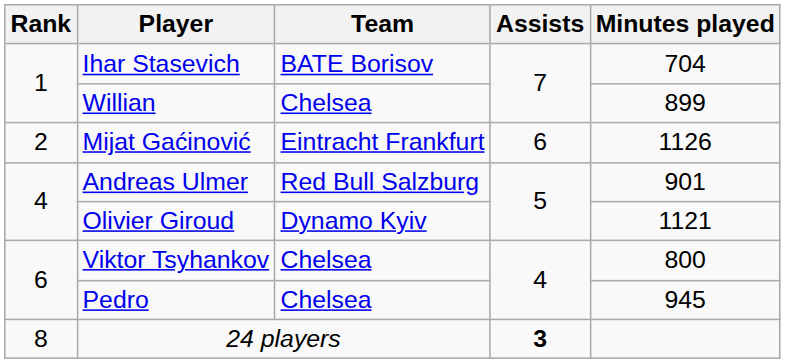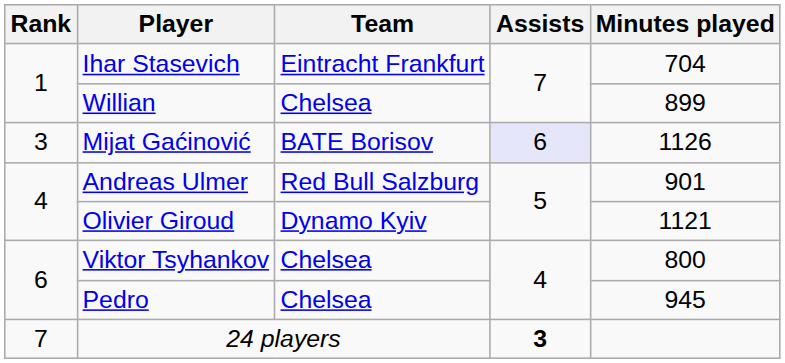Ihar Stasevich | Team: BATE Borisov -> Eintracht Frankfurt
Mijat Gaćinović | Rank: 2 -> 3
Mijat Gaćinović | Team: Eintracht Frankfurt -> BATE Borisov
Mijat Gaćinović | Assists: no background -> lavender background
24 players | Rank: 8 -> 7
